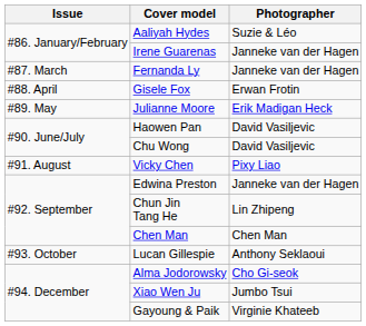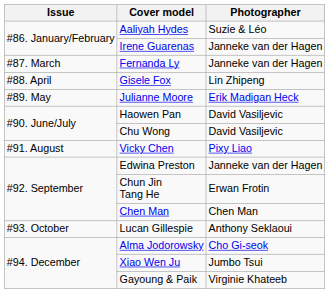Gisele Fox | Photographer: Erwan Frotin -> Lin Zhipeng
Chun Jin Tang He | Photographer: Lin Zhipeng -> Erwan Frotin
